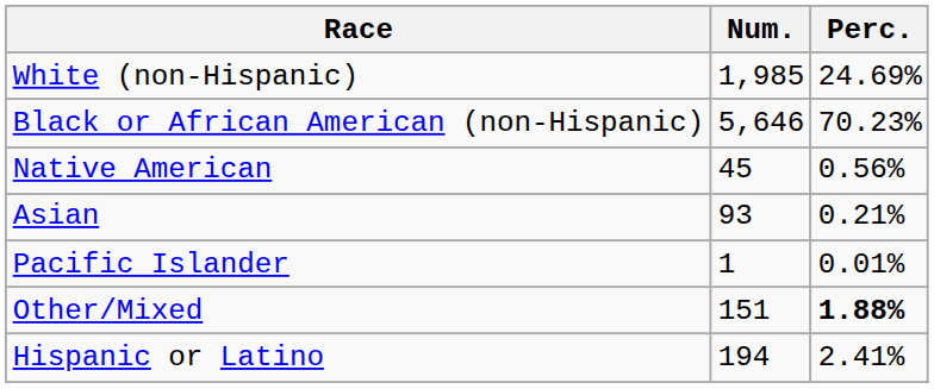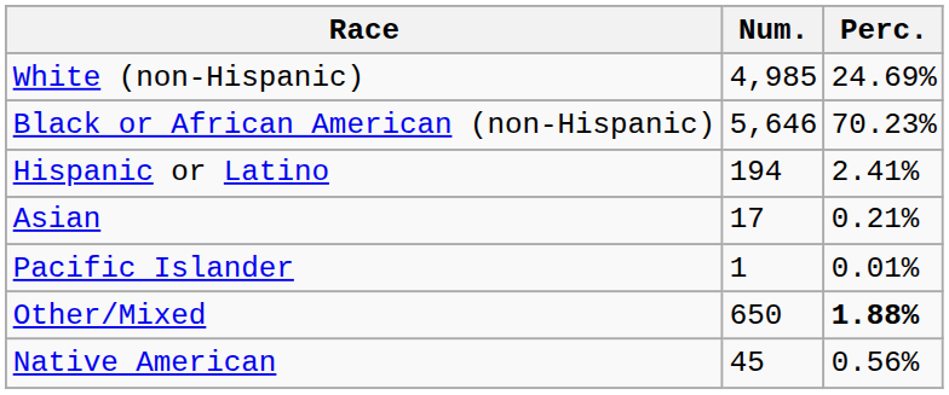White (non-Hispanic) | Num.: 1,985 -> 4,985
rows swapped: Native American <-> Hispanic or Latino
Asian | Num.: 93 -> 17
Other/Mixed | Num.: 151 -> 650
